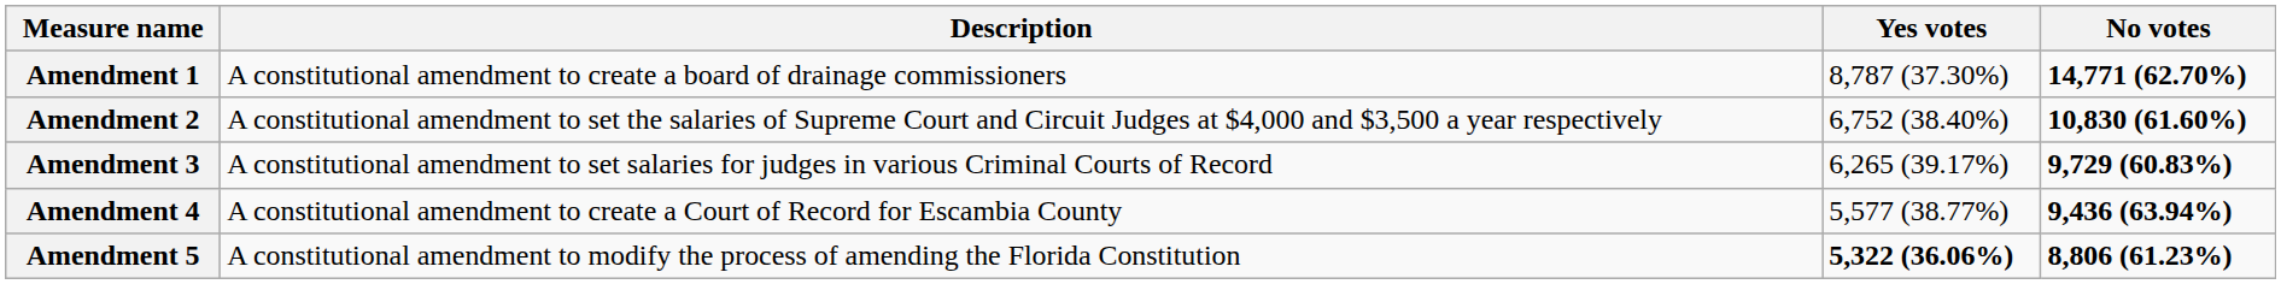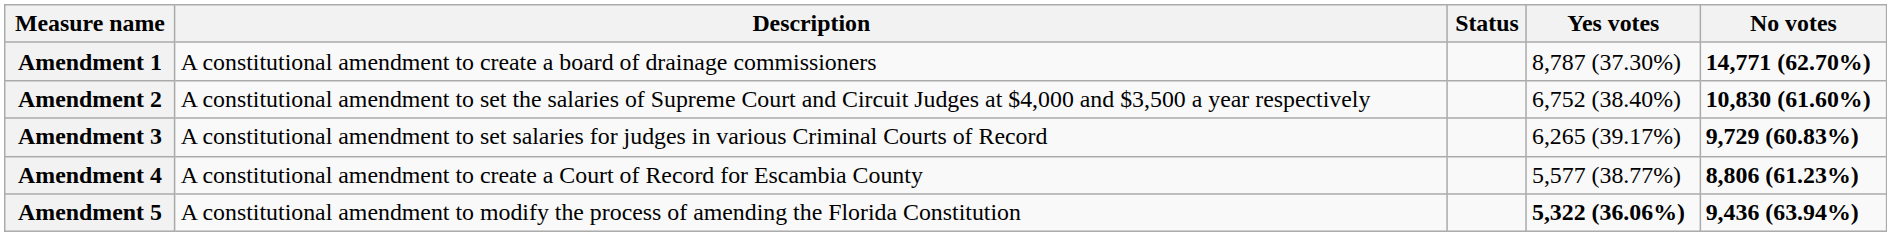+ column: Status
Amendment 4 | No votes: 9,436 (63.94%) -> 8,806 (61.23%)
Amendment 5 | No votes: 8,806 (61.23%) -> 9,436 (63.94%)
